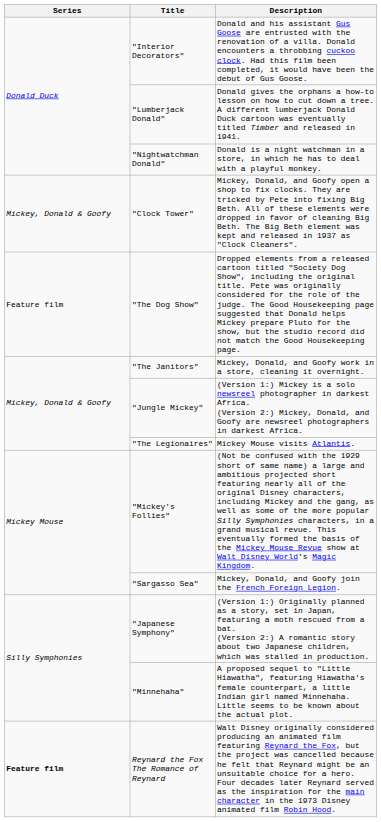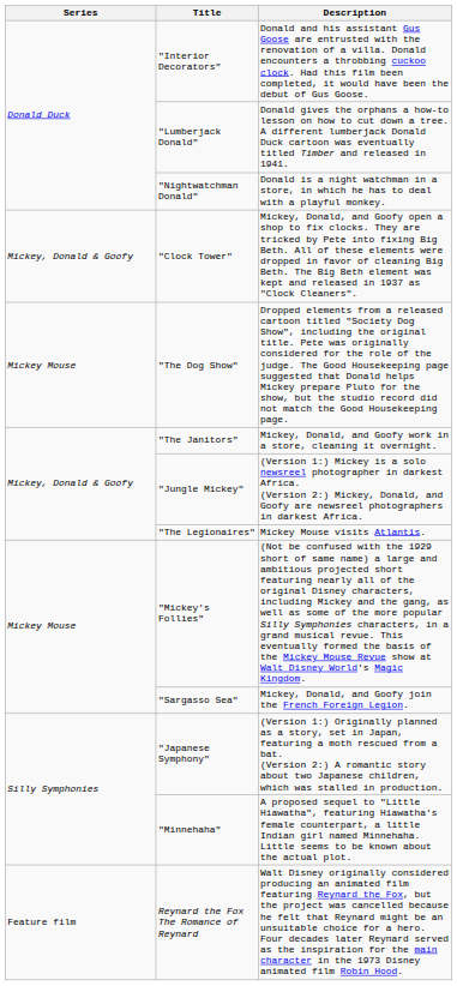"The Dog Show" | Series: Feature film -> Mickey Mouse
Reynard the Fox The Romance of Reynard | Series: bold -> normal
